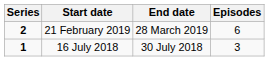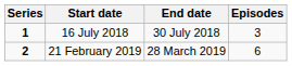rows swapped: 16 July 2018 <-> 21 February 2019
